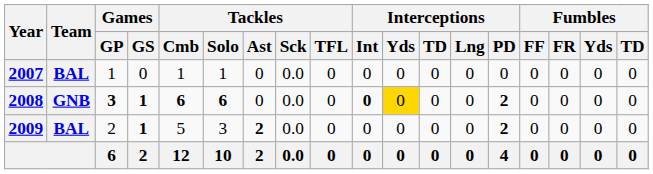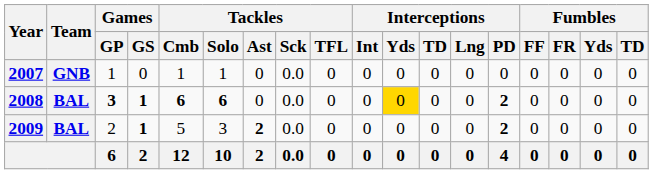2007 | Team: BAL -> GNB
2008 | Team: GNB -> BAL
2008 | Interceptions / Int: bold -> normal
